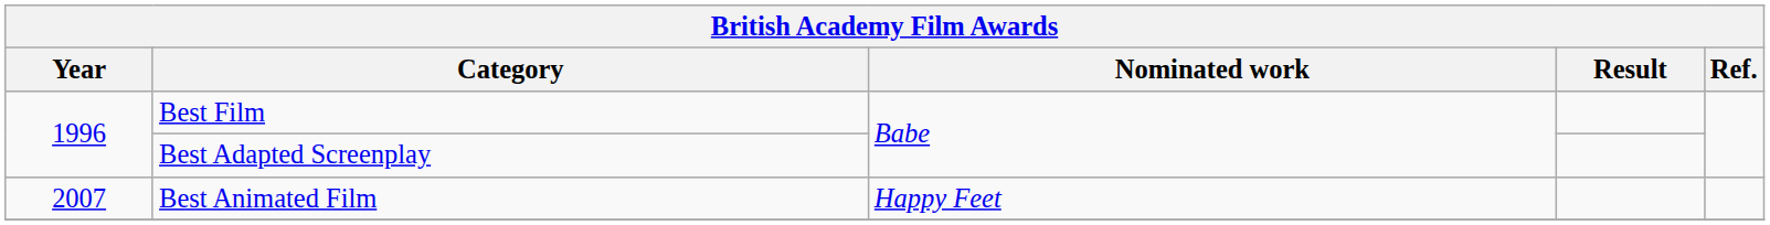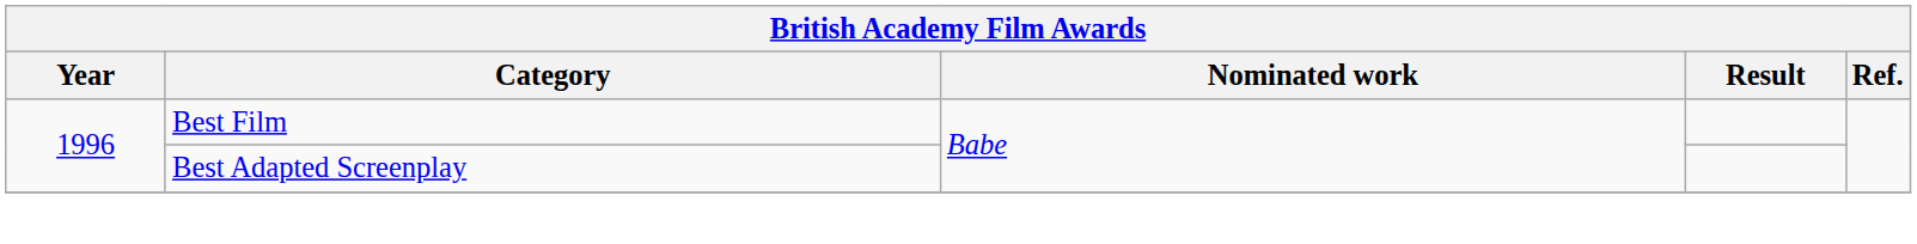- row: 2007 | Best Animated Film | Happy Feet
